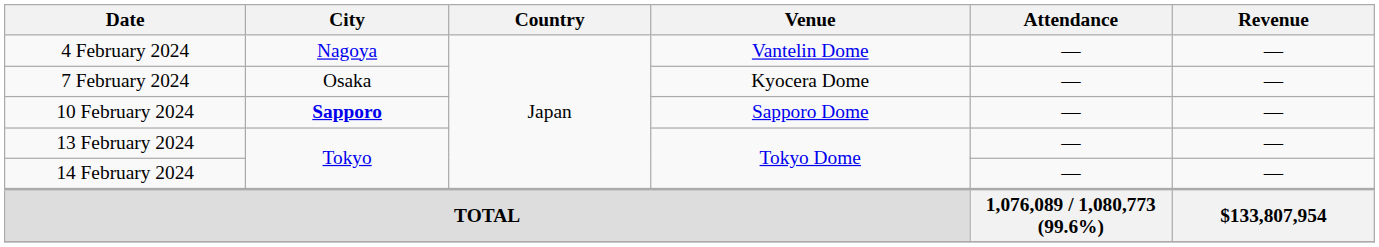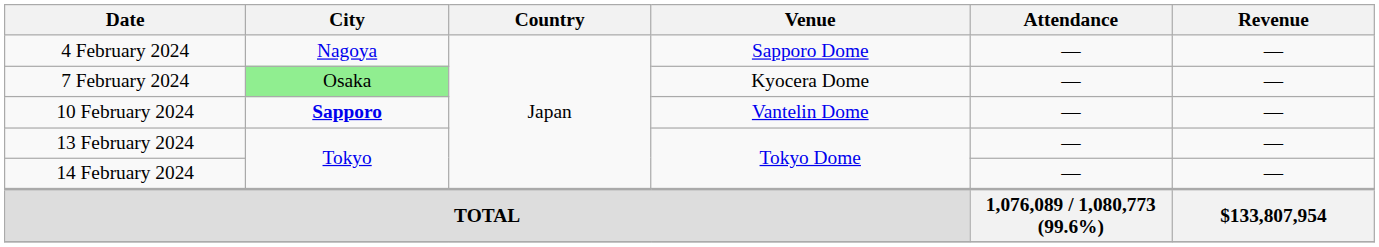4 February 2024 | Venue: Vantelin Dome -> Sapporo Dome
7 February 2024 | City: no background -> lightgreen background
10 February 2024 | Venue: Sapporo Dome -> Vantelin Dome
